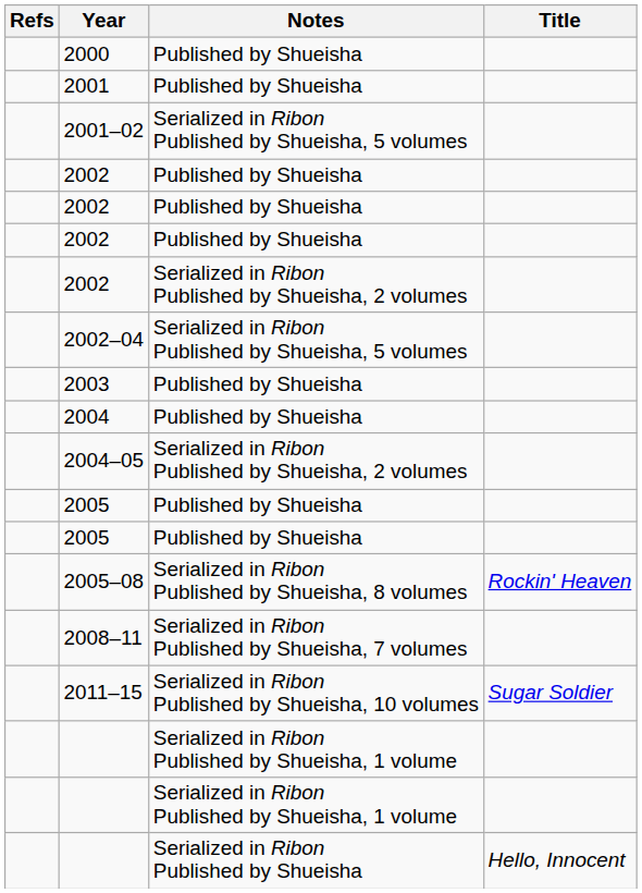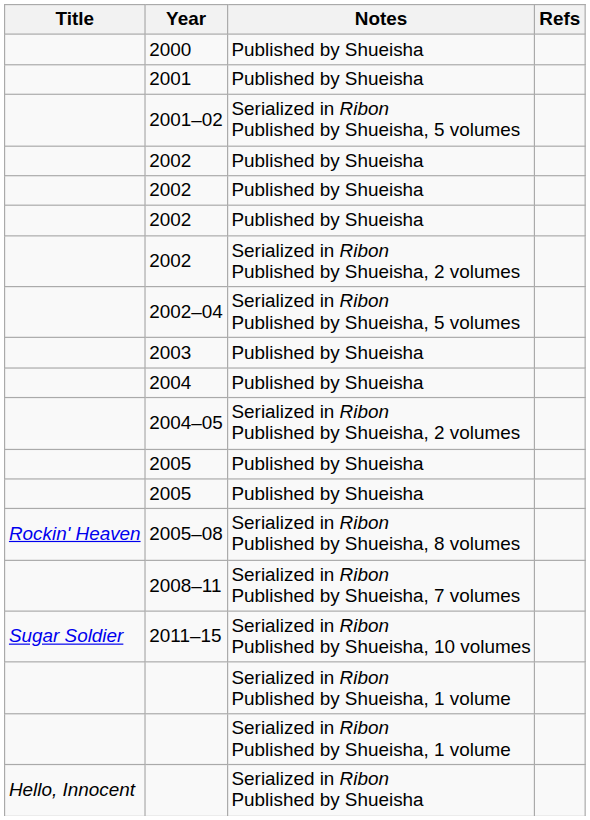columns swapped: Title <-> Refs
